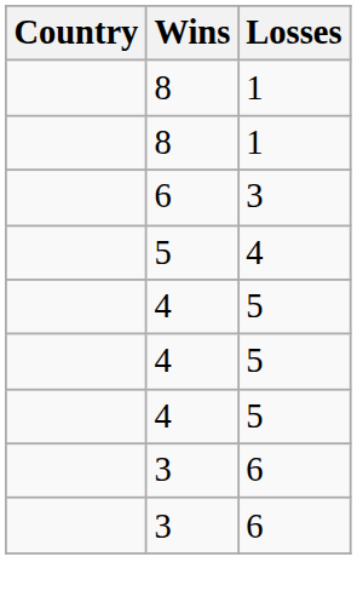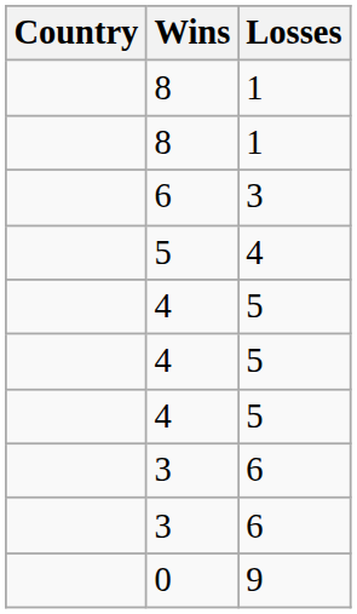+ row: 0 | 9
